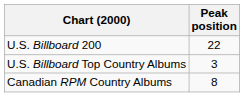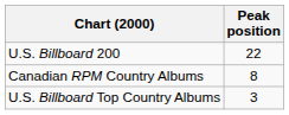rows swapped: U.S. Billboard Top Country Albums <-> Canadian RPM Country Albums
